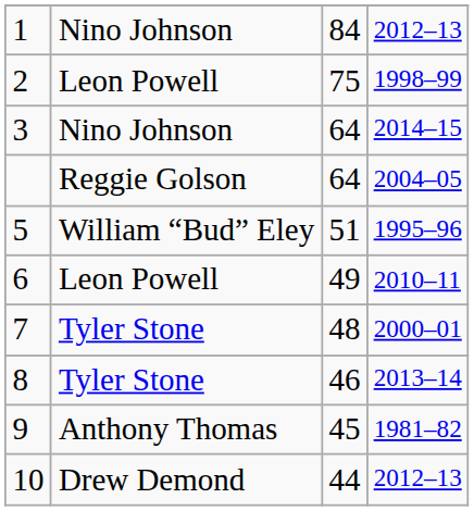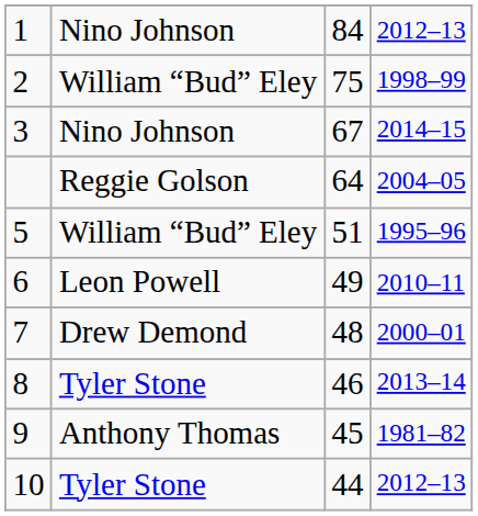2 | column 2: Leon Powell -> William “Bud” Eley
3 | column 3: 64 -> 67
7 | column 2: Tyler Stone -> Drew Demond
10 | column 2: Drew Demond -> Tyler Stone
